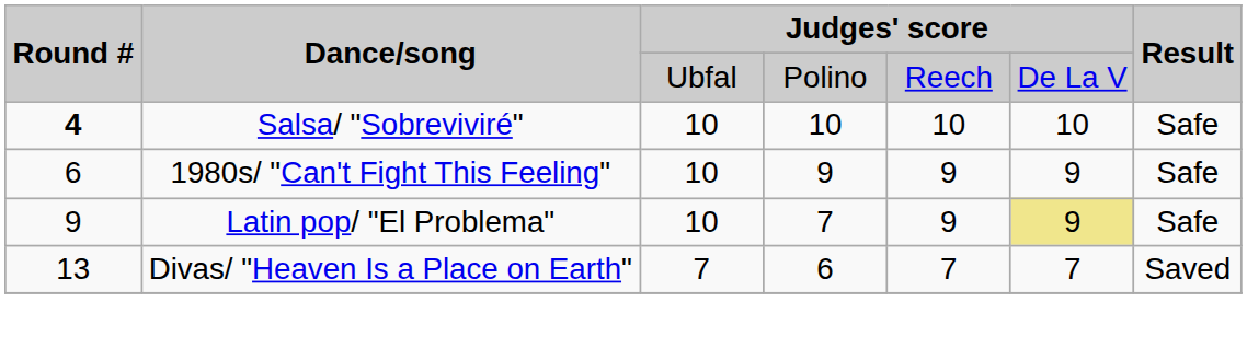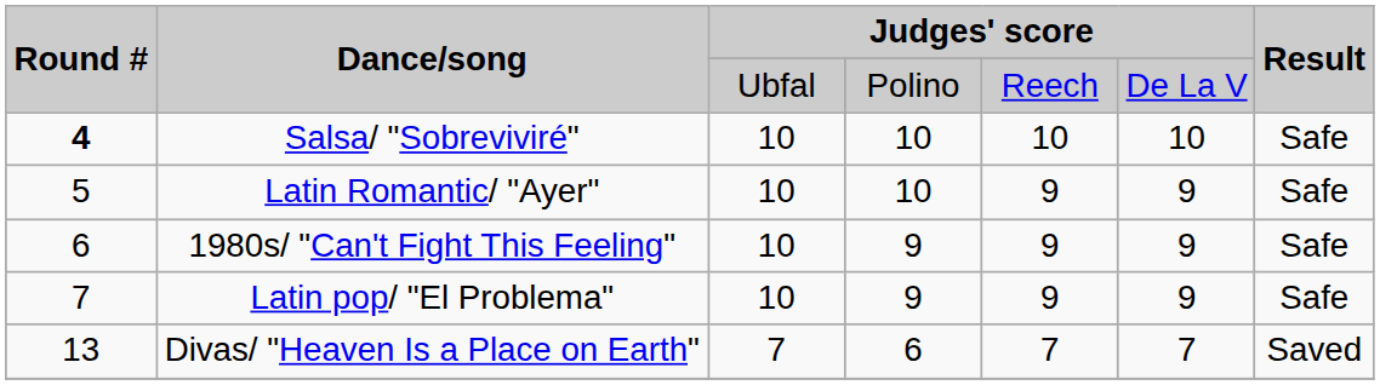+ row: 5 | Latin Romantic/ "Ayer" | 10 | 10 | 9 | 9 | Safe
Latin pop/ "El Problema" | Round #: 9 -> 7
Latin pop/ "El Problema" | column 4: 7 -> 9
Latin pop/ "El Problema" | column 6: khaki background -> no background
